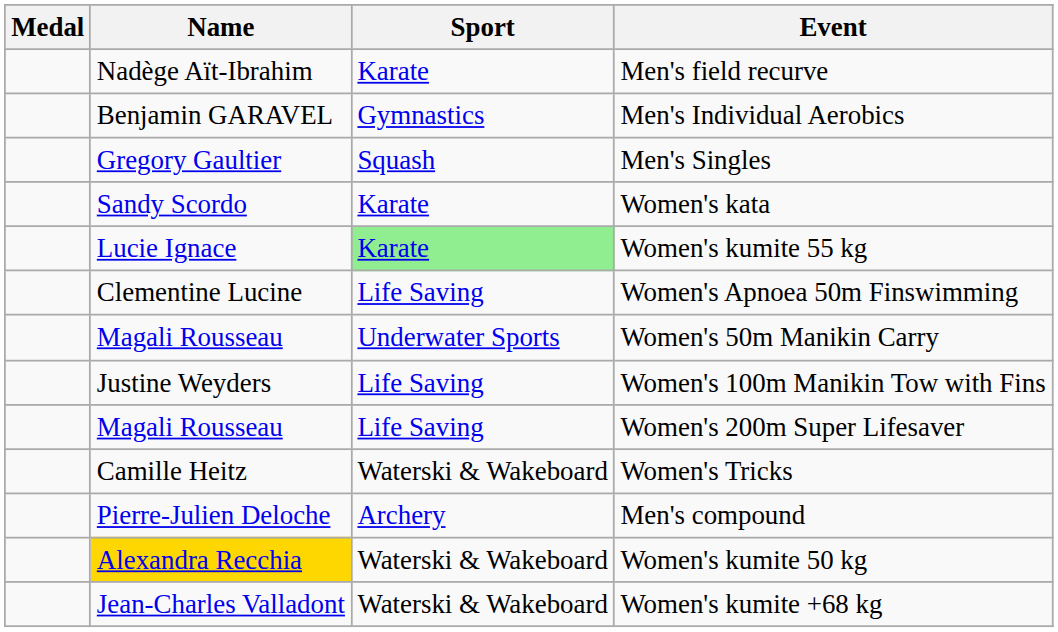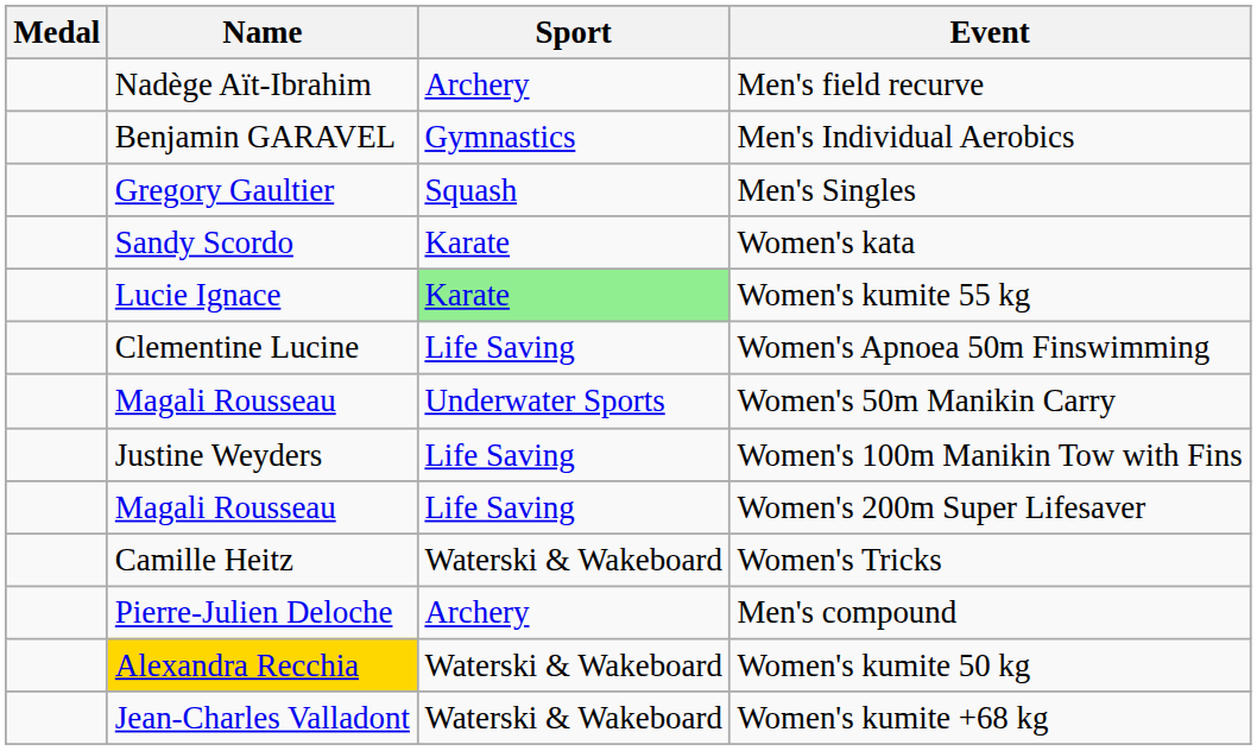Men's field recurve | Sport: Karate -> Archery
